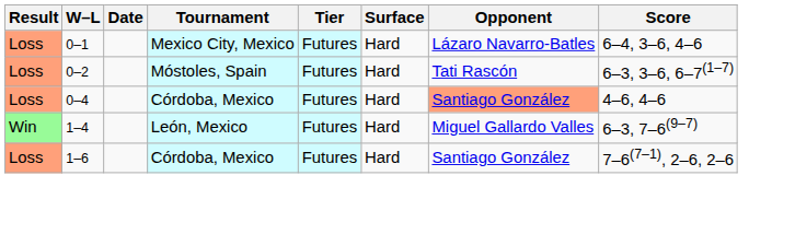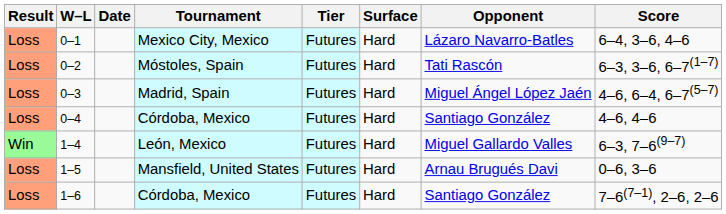+ row: Loss | 0–3 | Madrid, Spain | Futures | Hard | Miguel Ángel López Jaén | 4–6, 6–4, 6–7(5–7)
0–4 | Opponent: lightsalmon background -> no background
+ row: Loss | 1–5 | Mansfield, United States | Futures | Hard | Arnau Brugués Davi | 0–6, 3–6
